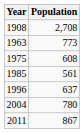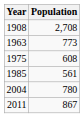- row: 1996 | 637
